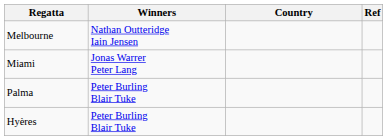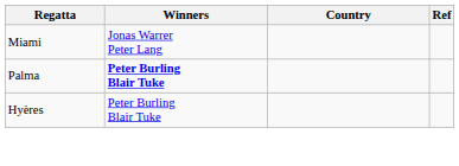- row: Melbourne | Nathan Outteridge Iain Jensen
Palma | Winners: normal -> bold
